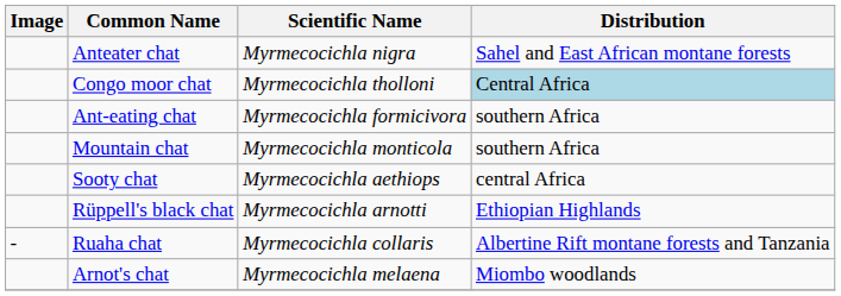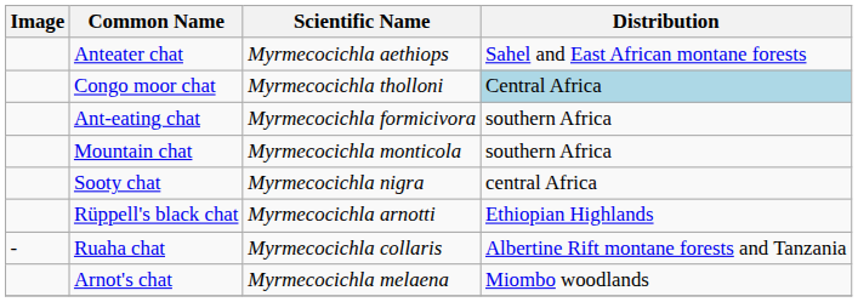Anteater chat | Scientific Name: Myrmecocichla nigra -> Myrmecocichla aethiops
Sooty chat | Scientific Name: Myrmecocichla aethiops -> Myrmecocichla nigra
